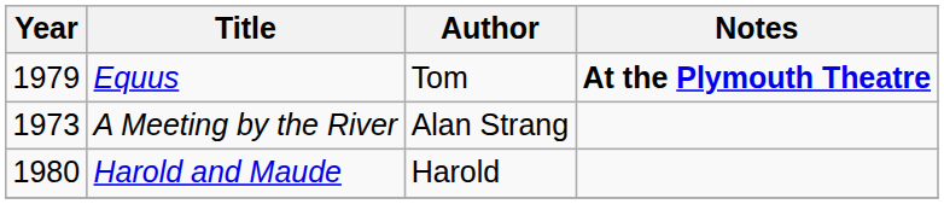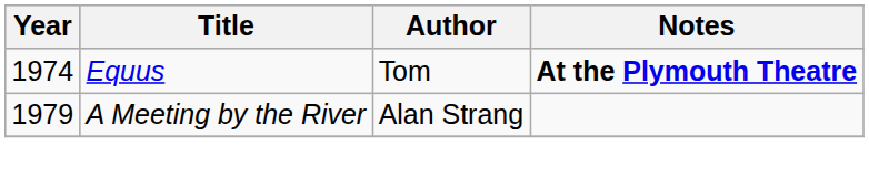Equus | Year: 1979 -> 1974
A Meeting by the River | Year: 1973 -> 1979
- row: 1980 | Harold and Maude | Harold
